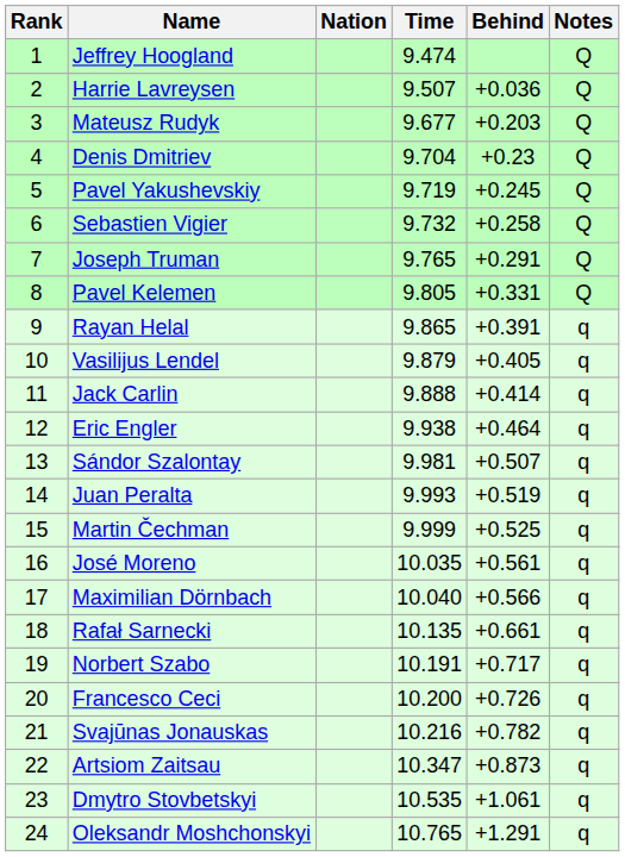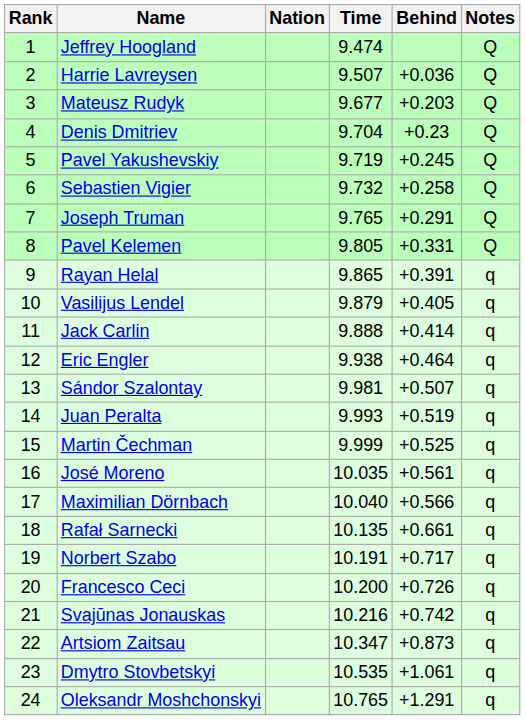Svajūnas Jonauskas | Behind: +0.782 -> +0.742
